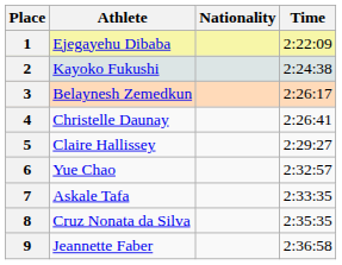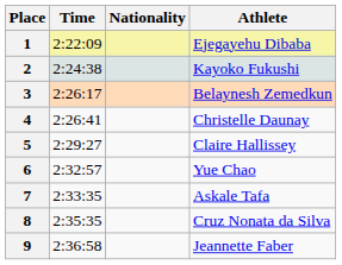columns swapped: Athlete <-> Time
